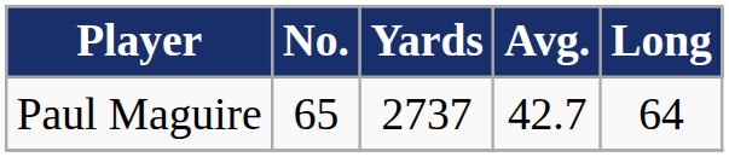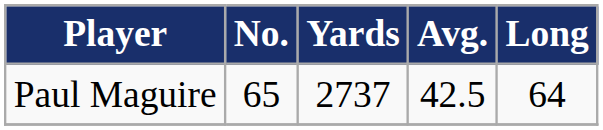Paul Maguire | Avg.: 42.7 -> 42.5
